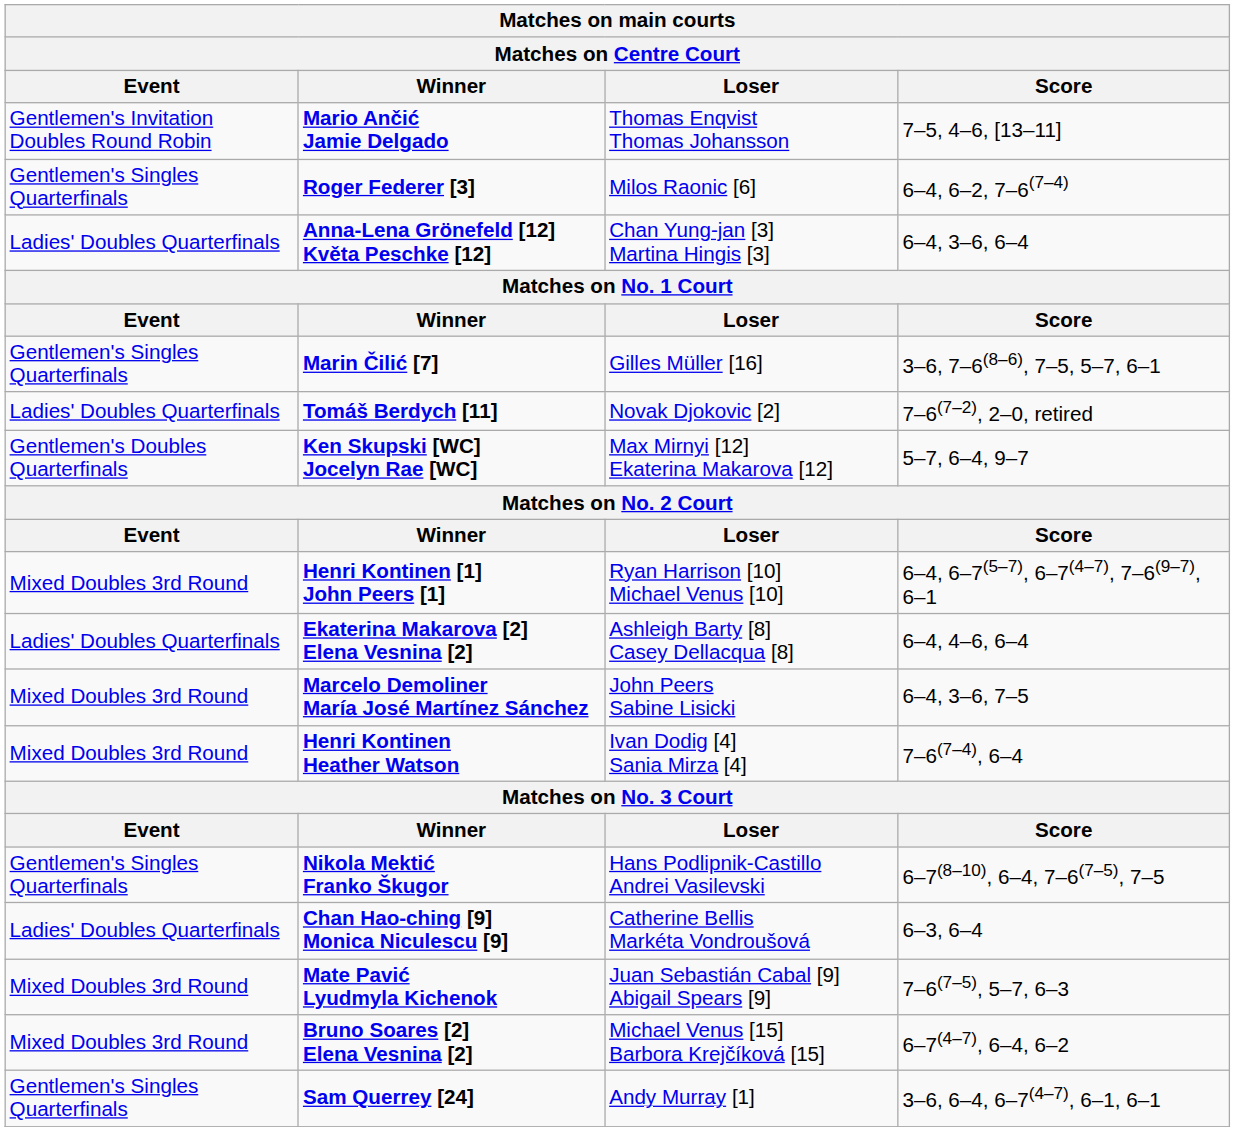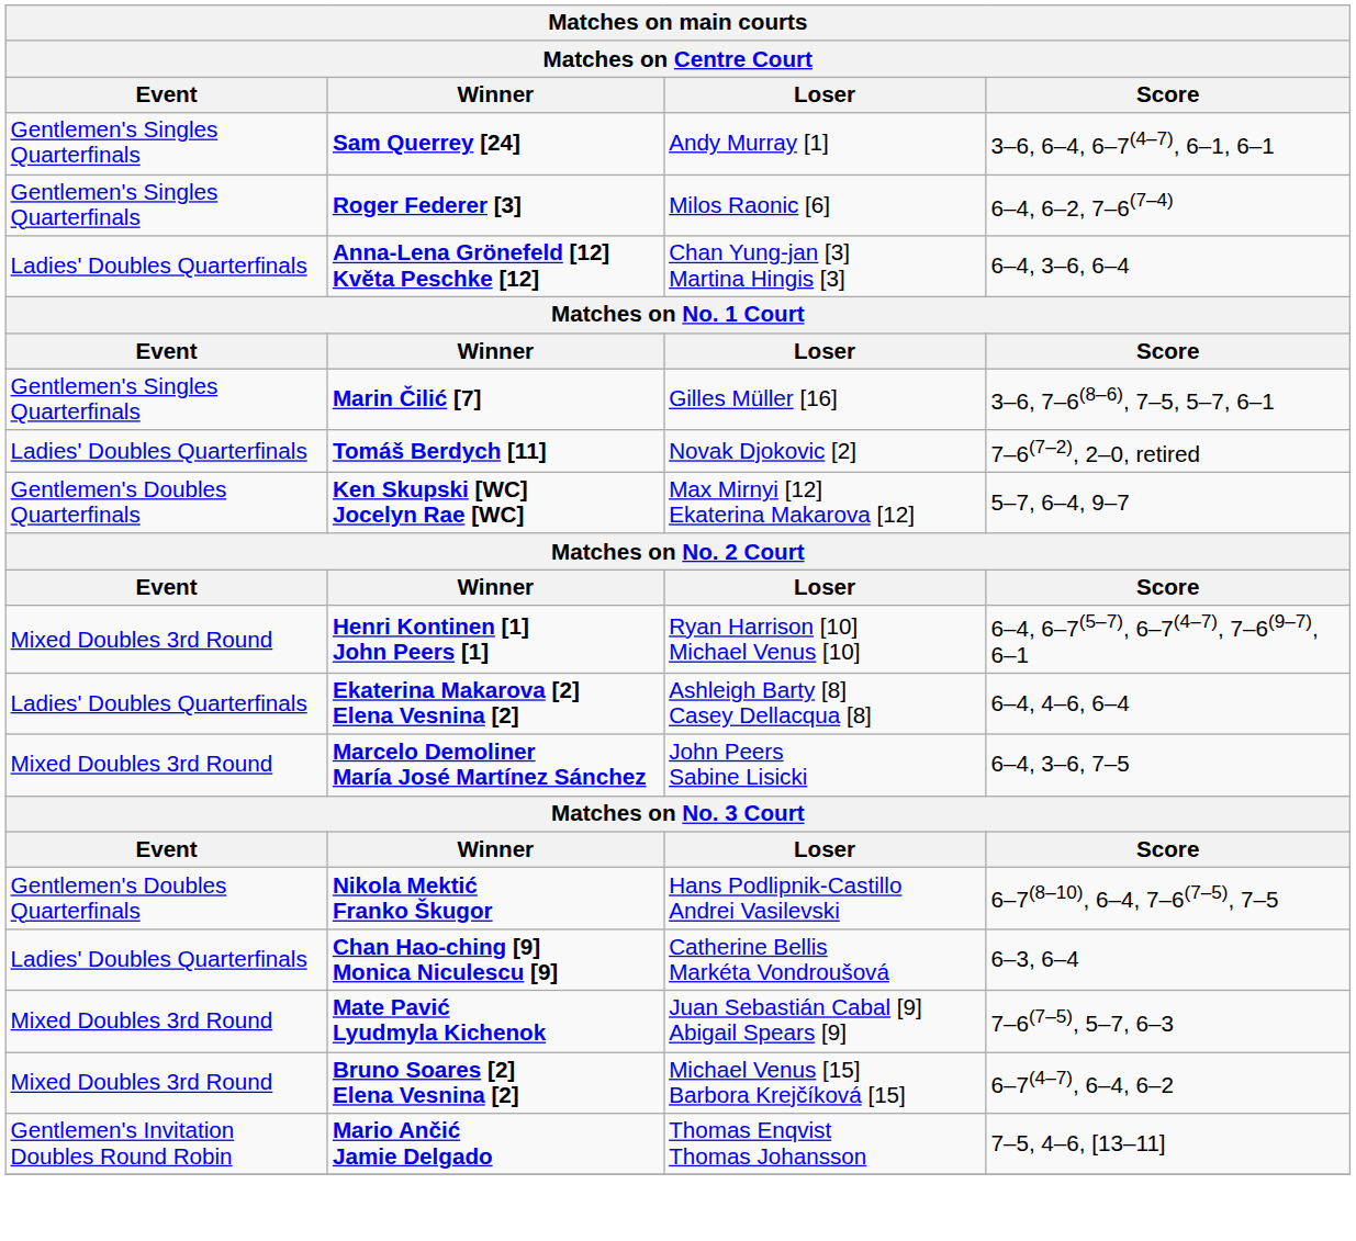rows swapped: Sam Querrey [24] <-> Mario Ančić Jamie Delgado
- row: Mixed Doubles 3rd Round | Henri Kontinen Heather Watson | Ivan Dodig [4] Sania Mirza [4] | 7–6(7–4), 6–4
Nikola Mektić Franko Škugor | Event: Gentlemen's Singles Quarterfinals -> Gentlemen's Doubles Quarterfinals
